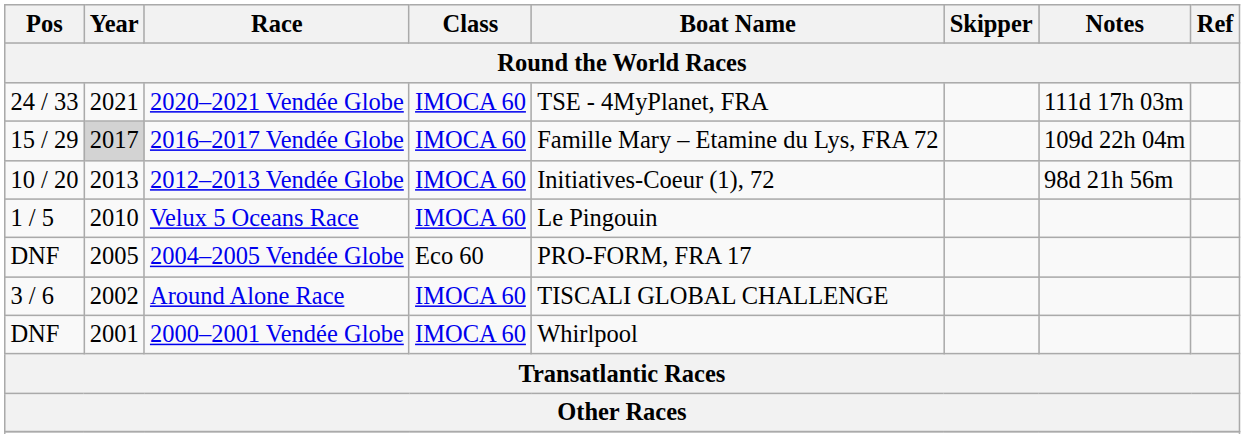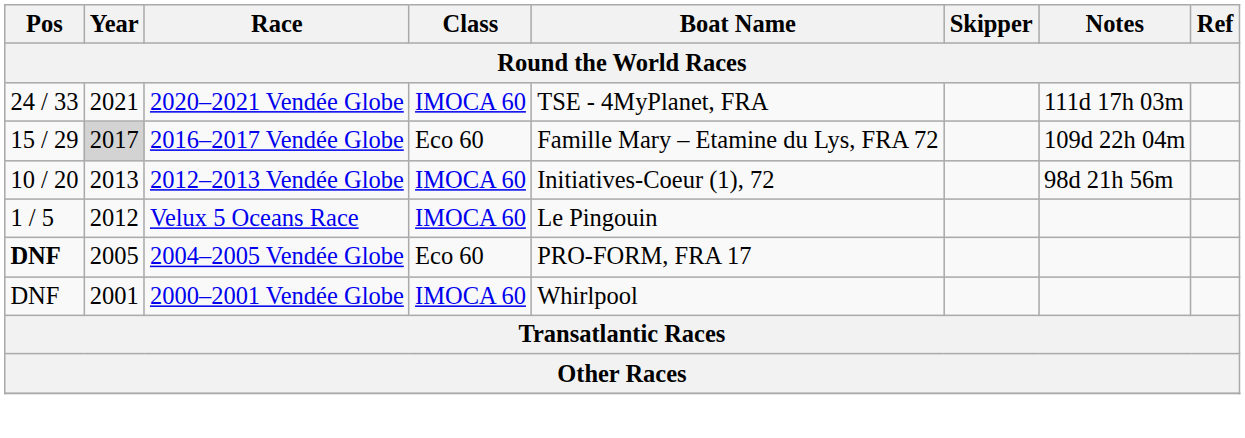2016–2017 Vendée Globe | Class: IMOCA 60 -> Eco 60
Velux 5 Oceans Race | Year: 2010 -> 2012
2004–2005 Vendée Globe | Pos: normal -> bold
- row: 3 / 6 | 2002 | Around Alone Race | IMOCA 60 | TISCALI GLOBAL CHALLENGE
